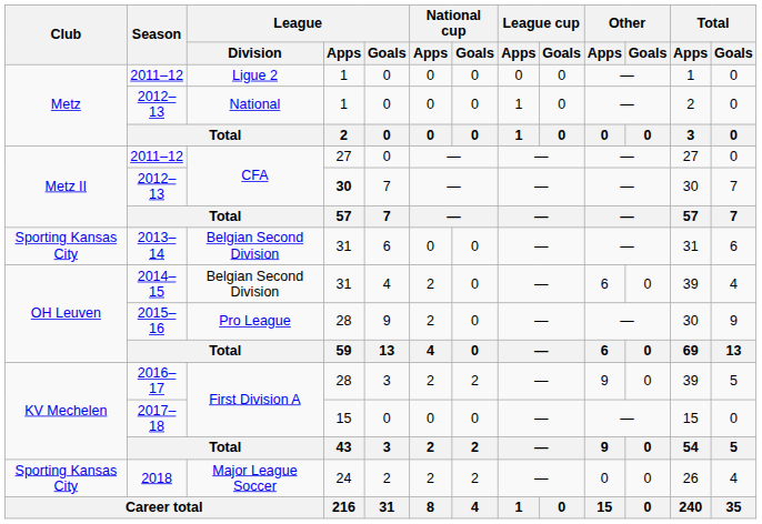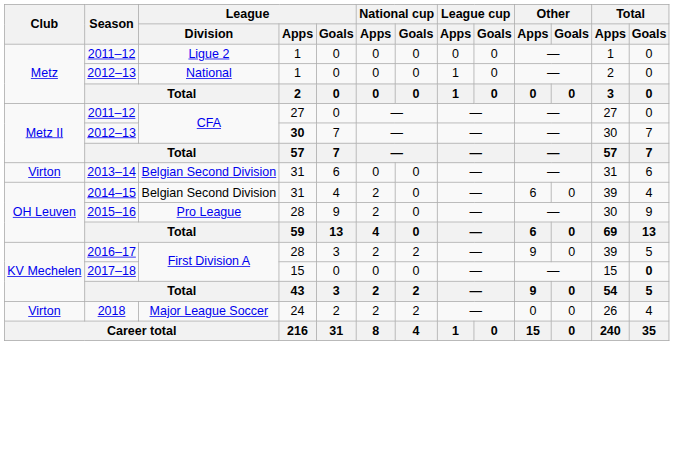2013–14 | Club: Sporting Kansas City -> Virton
2017–18 | Total / Goals: normal -> bold
2018 | Club: Sporting Kansas City -> Virton
